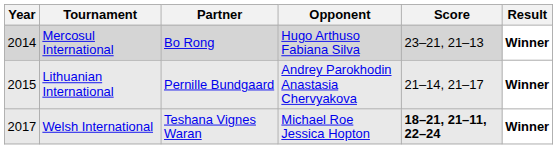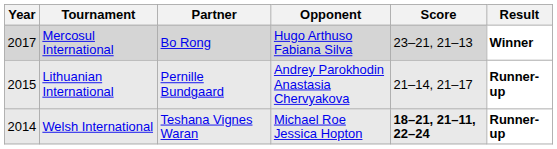Mercosul International | Year: 2014 -> 2017
Lithuanian International | Result: Winner -> Runner-up
Welsh International | Year: 2017 -> 2014
Welsh International | Result: Winner -> Runner-up
